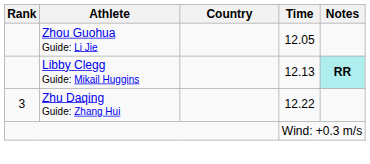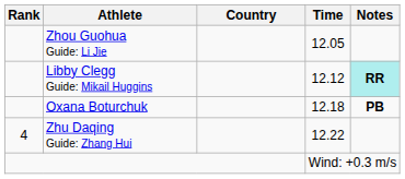Libby Clegg Guide: Mikail Huggins | Time: 12.13 -> 12.12
+ row: Oxana Boturchuk | 12.18 | PB
Zhu Daqing Guide: Zhang Hui | Rank: 3 -> 4
